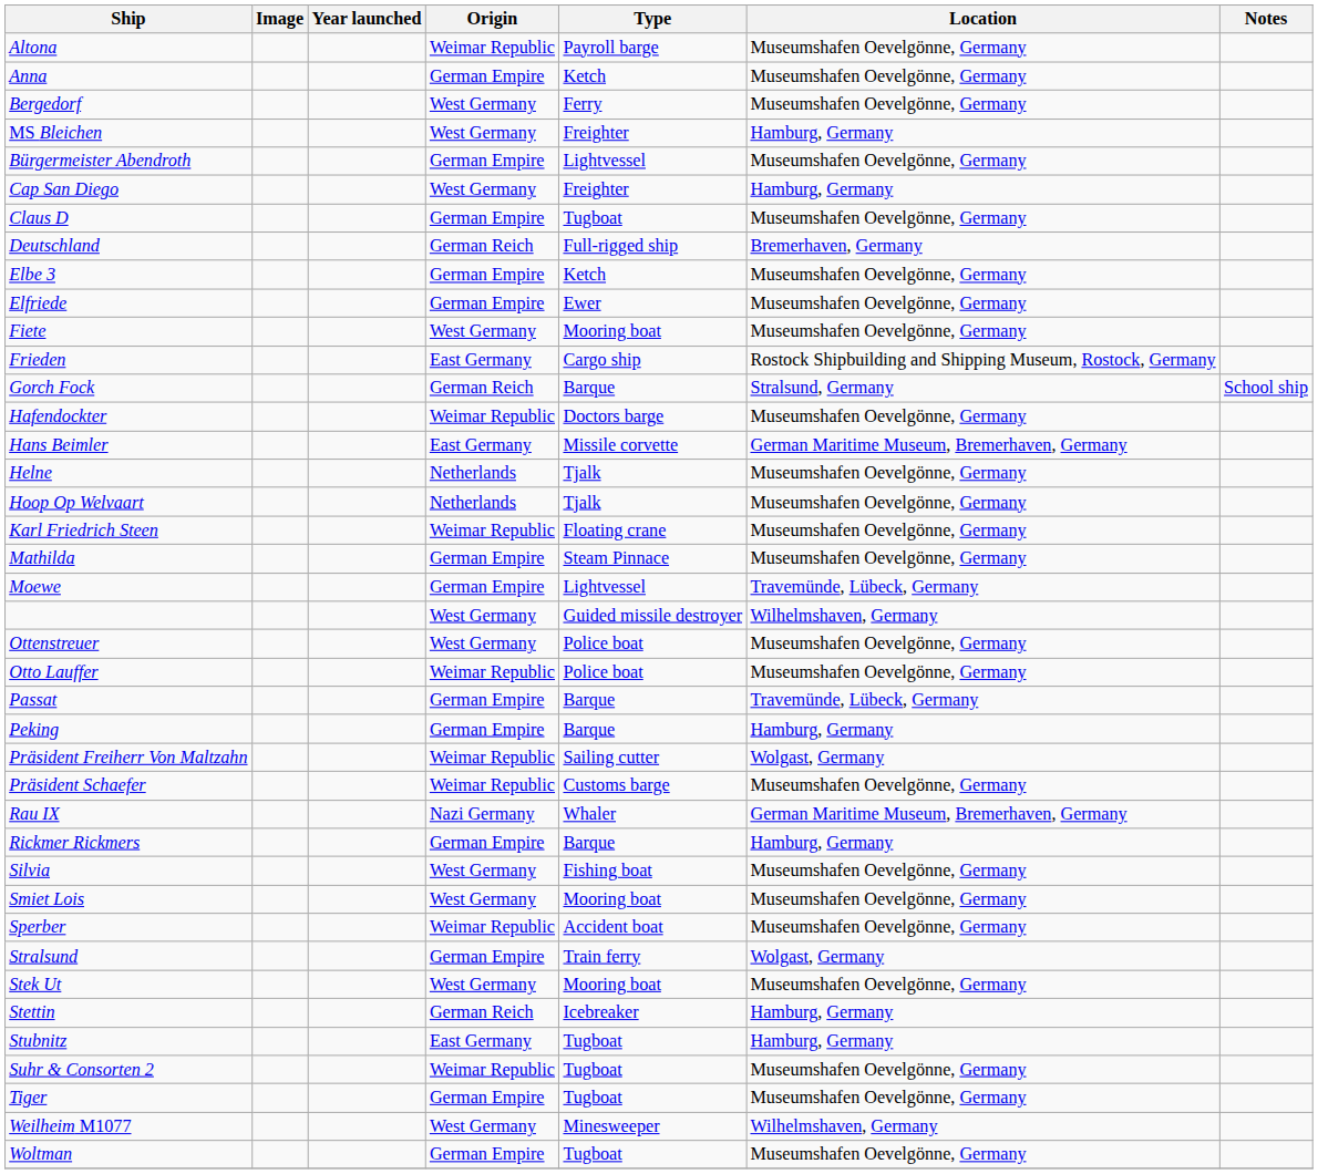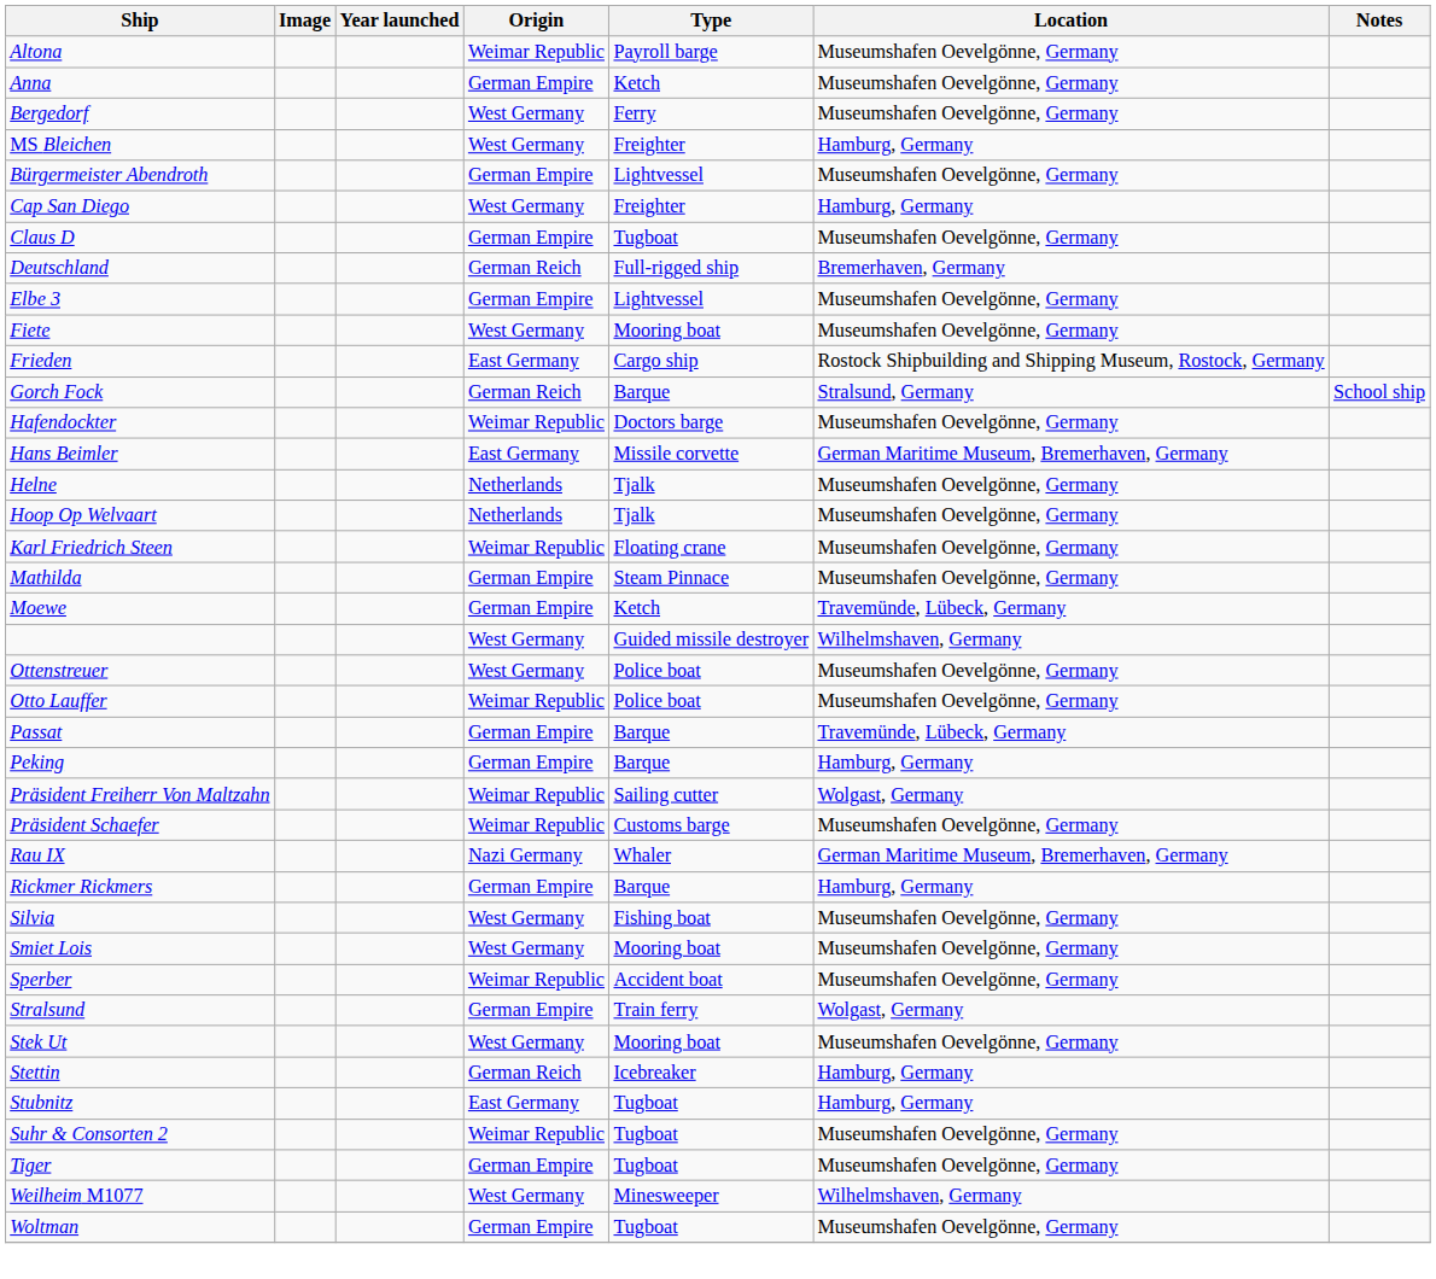Elbe 3 | Type: Ketch -> Lightvessel
- row: Elfriede | German Empire | Ewer | Museumshafen Oevelgönne, Germany
Moewe | Type: Lightvessel -> Ketch
